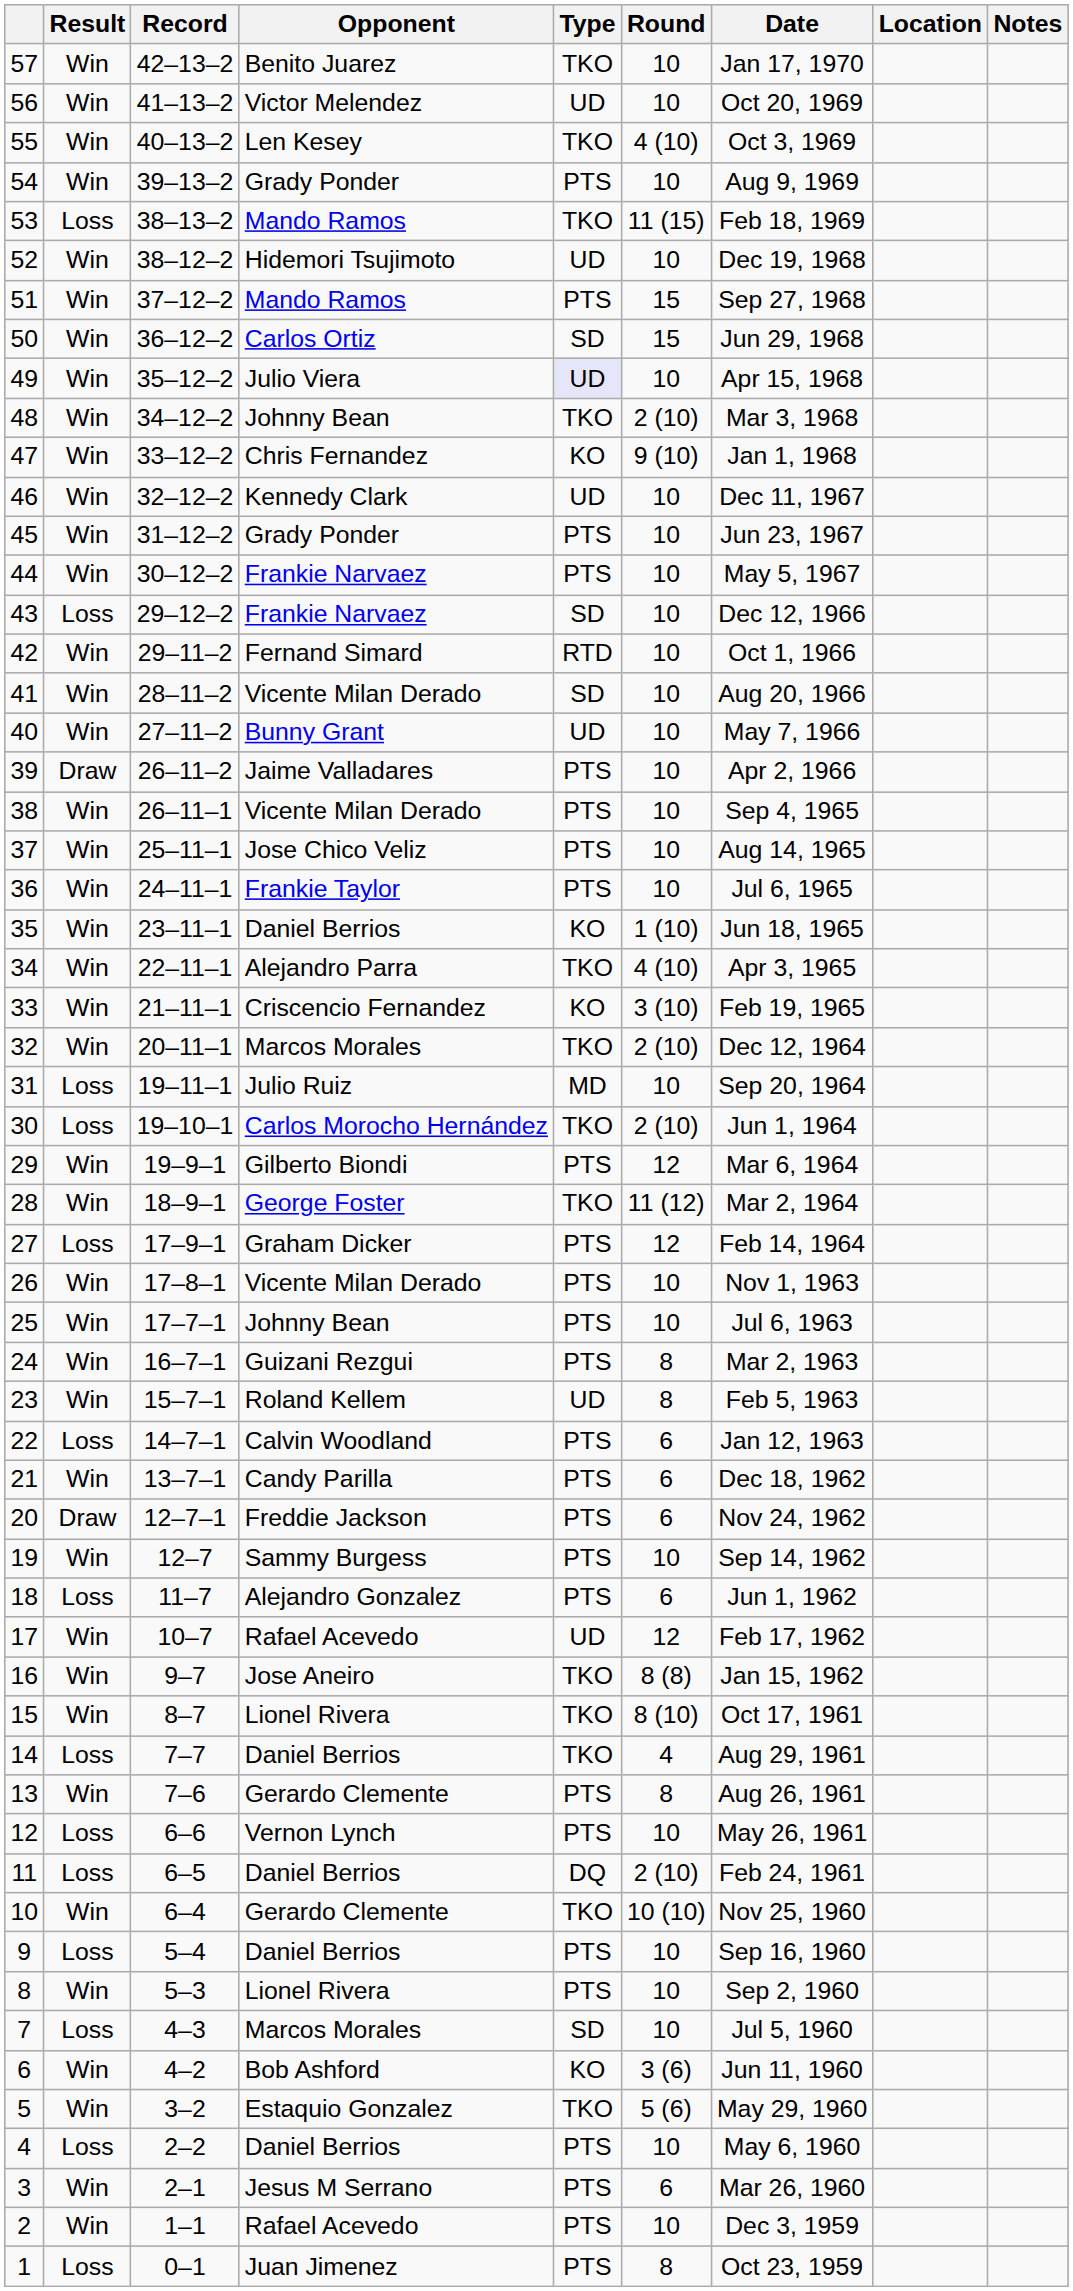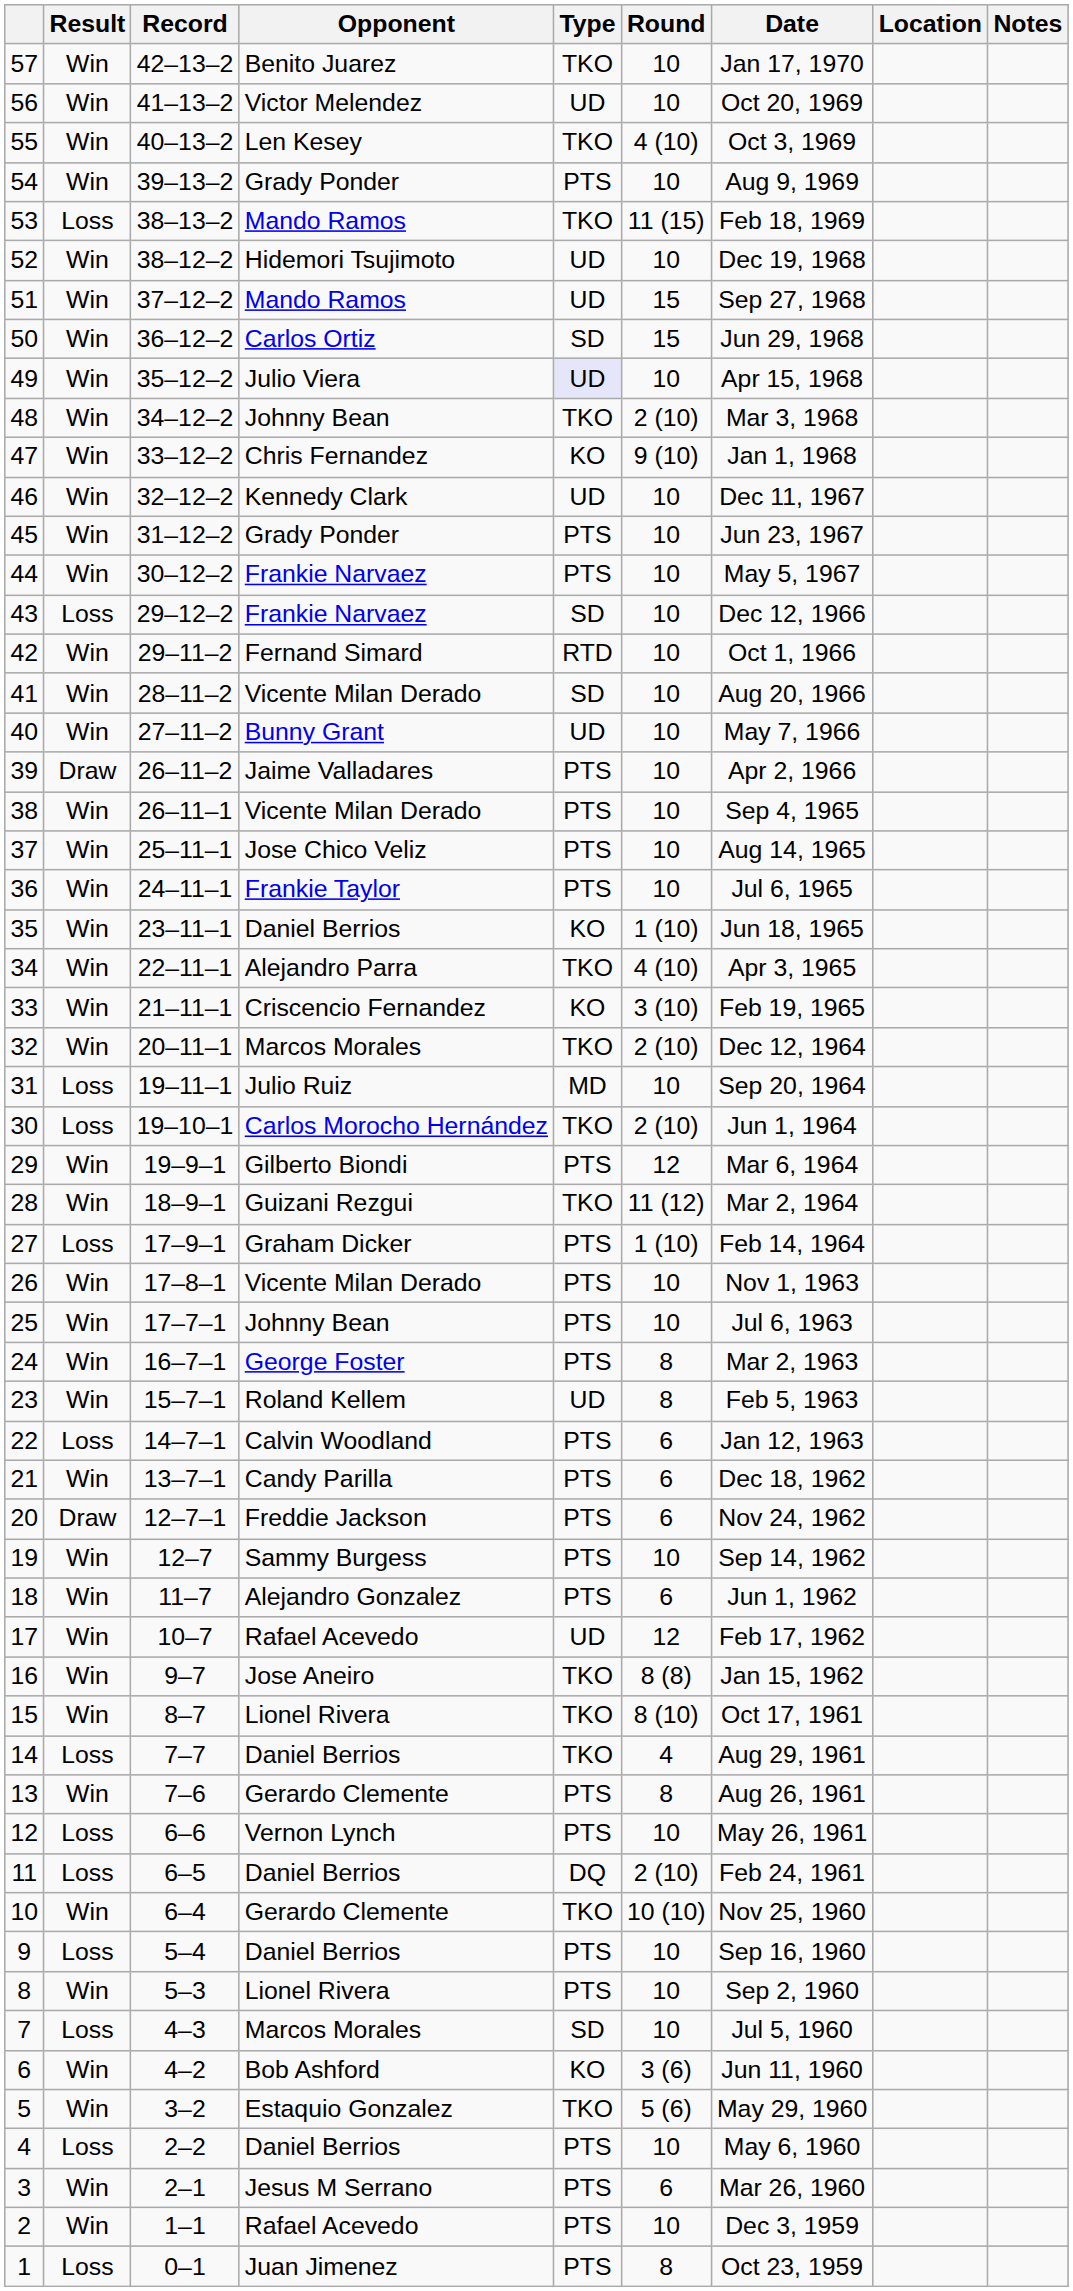51 | Type: PTS -> UD
28 | Opponent: George Foster -> Guizani Rezgui
27 | Round: 12 -> 1 (10)
24 | Opponent: Guizani Rezgui -> George Foster
18 | Result: Loss -> Win
